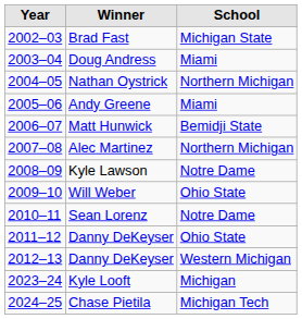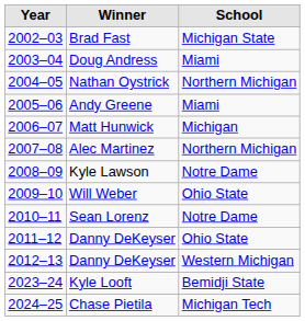Matt Hunwick | School: Bemidji State -> Michigan
Kyle Looft | School: Michigan -> Bemidji State
